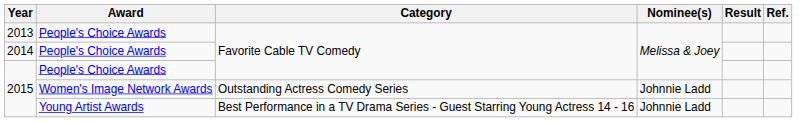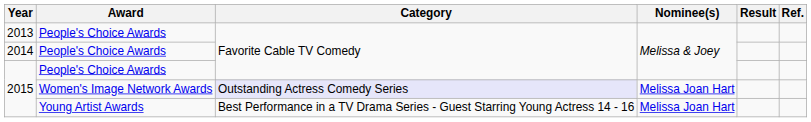2015 / Women's Image Network Awards | Category: no background -> lavender background
2015 / Women's Image Network Awards | Nominee(s): Johnnie Ladd -> Melissa Joan Hart
2015 / Young Artist Awards | Nominee(s): Johnnie Ladd -> Melissa Joan Hart
